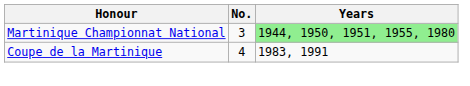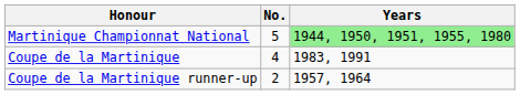Martinique Championnat National | No.: 3 -> 5
+ row: Coupe de la Martinique runner-up | 2 | 1957, 1964
